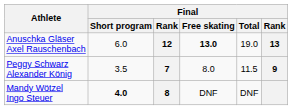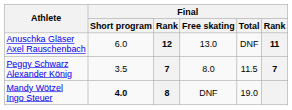Anuschka Gläser Axel Rauschenbach | Final / Free skating: bold -> normal
Anuschka Gläser Axel Rauschenbach | Final / Total: 19.0 -> DNF
Anuschka Gläser Axel Rauschenbach | column 6: 13 -> 11
Peggy Schwarz Alexander König | column 6: 9 -> 7
Mandy Wötzel Ingo Steuer | Final / Total: DNF -> 19.0
